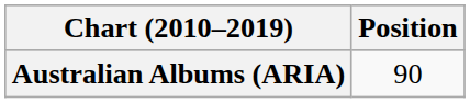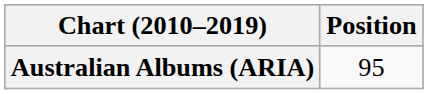Australian Albums (ARIA) | Position: 90 -> 95
